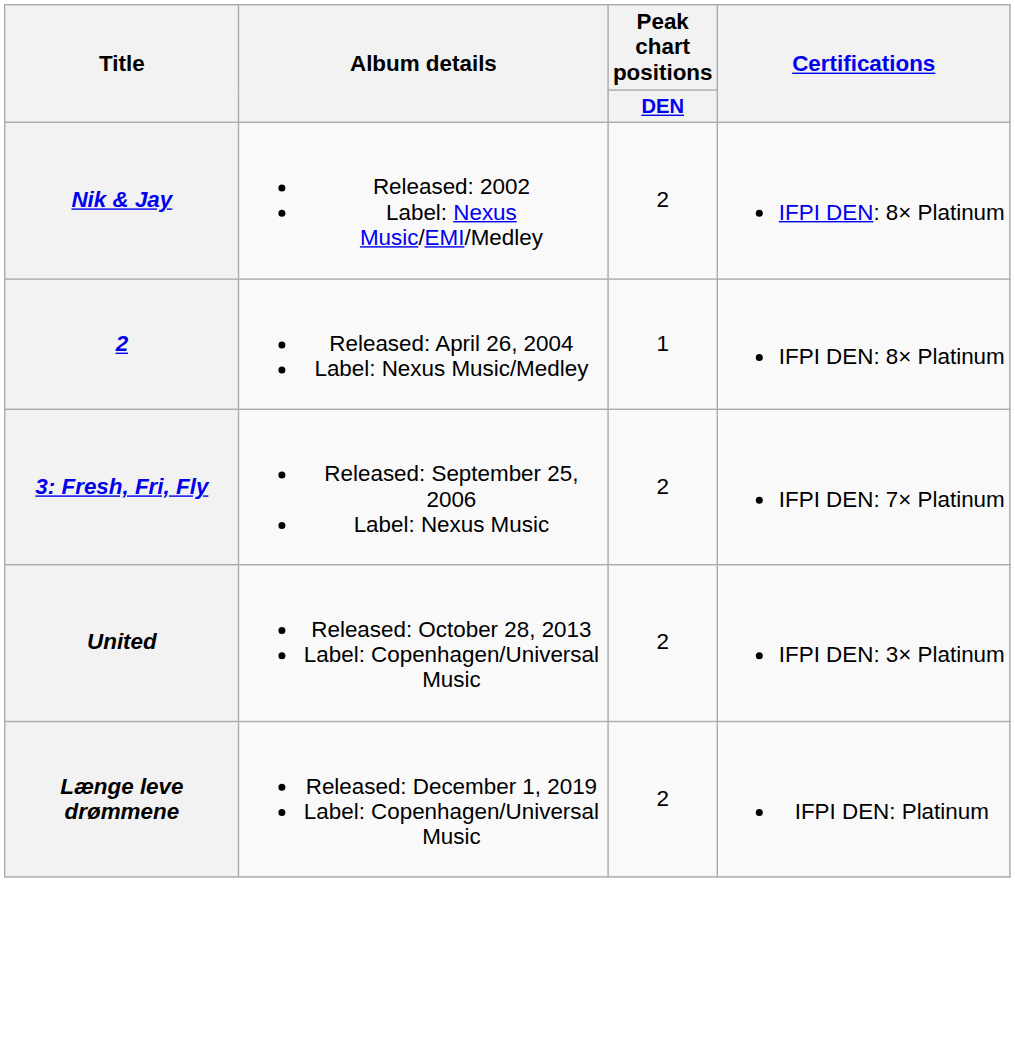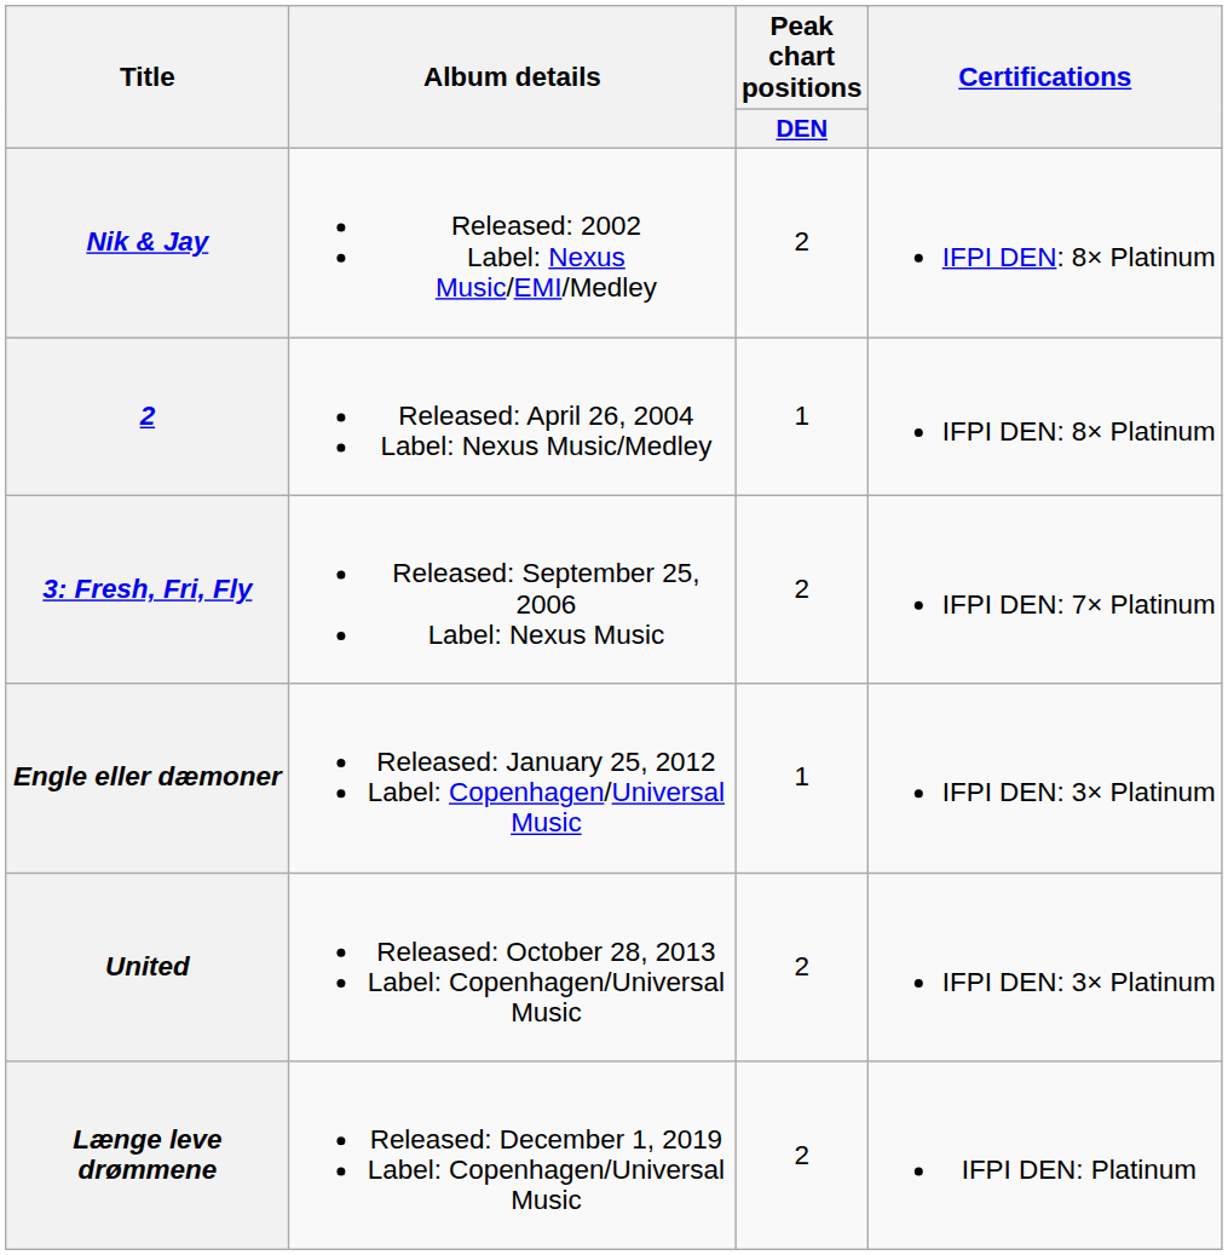+ row: Engle eller dæmoner | Released: January 25, 2012 Label: Copenhagen/Universal Music | 1 | IFPI DEN: 3× Platinum
